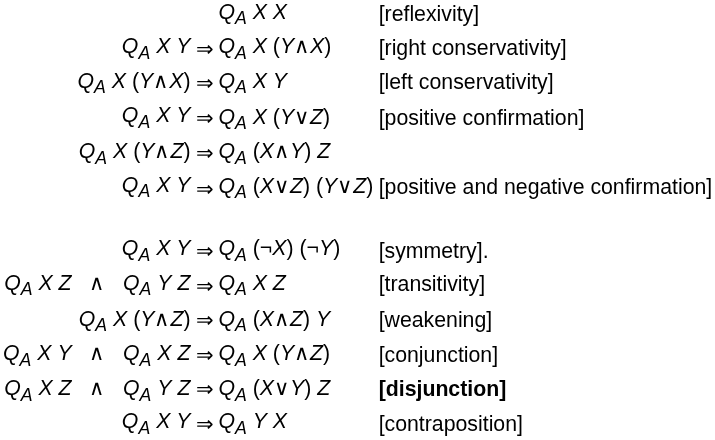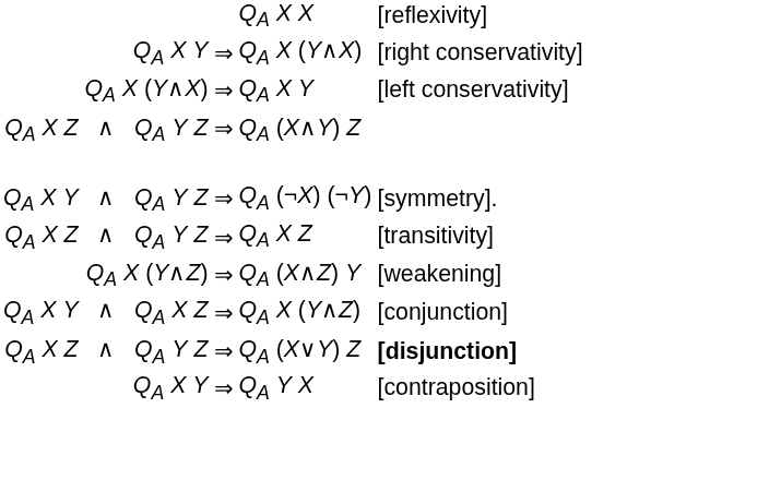- row: QA X Y | ⇒ | QA X (Y∨Z) | [positive confirmation]
QA (X∧Y) Z | column 1: QA X (Y∧Z) -> QA X Z ∧ QA Y Z
- row: QA X Y | ⇒ | QA (X∨Z) (Y∨Z) | [positive and negative confirmation]
QA (¬X) (¬Y) | column 1: QA X Y -> QA X Y ∧ QA Y Z
